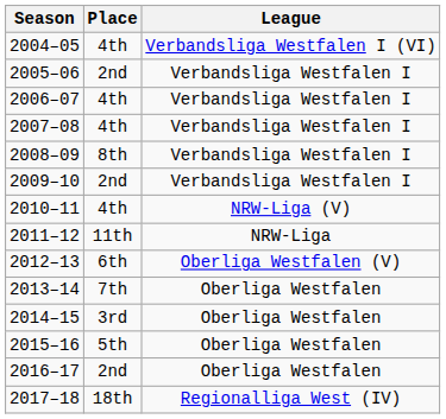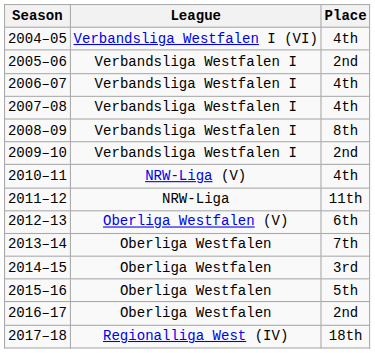columns swapped: League <-> Place
